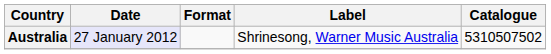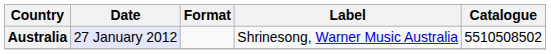Australia | Catalogue: 5310507502 -> 5510508502
